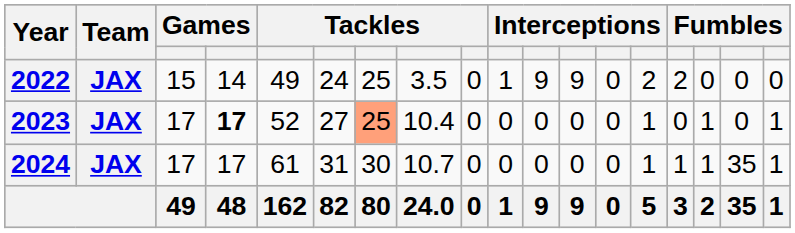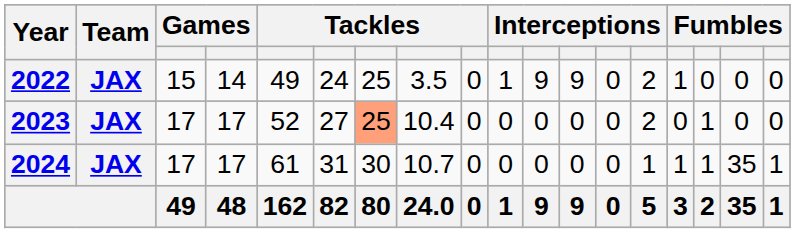2022 | column 15: 2 -> 1
2023 | column 4: bold -> normal
2023 | column 14: 1 -> 2
2023 | column 18: 1 -> 0
